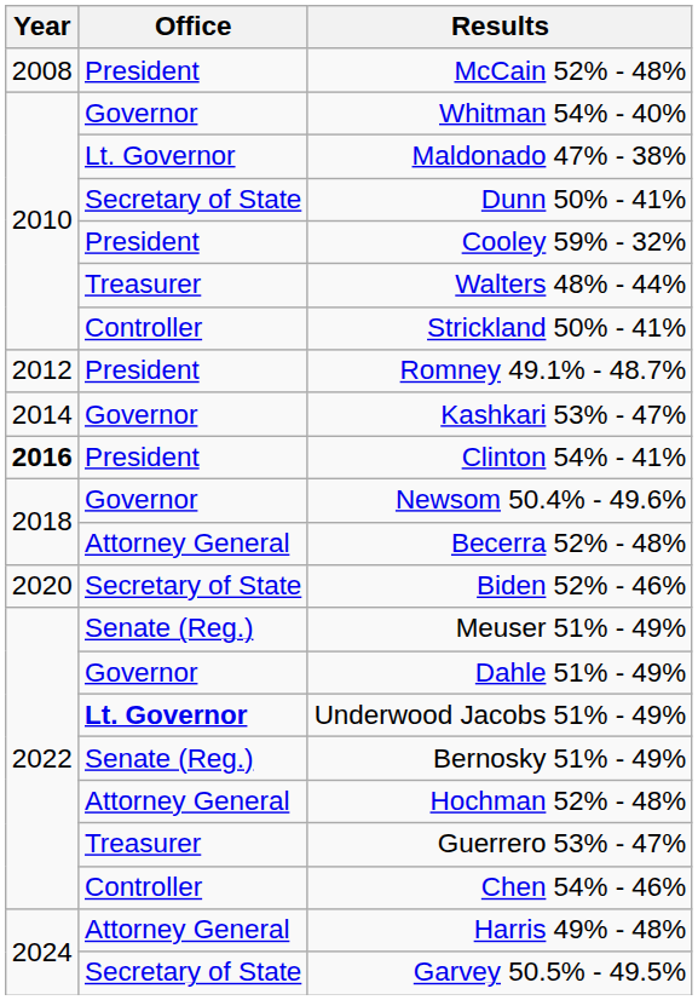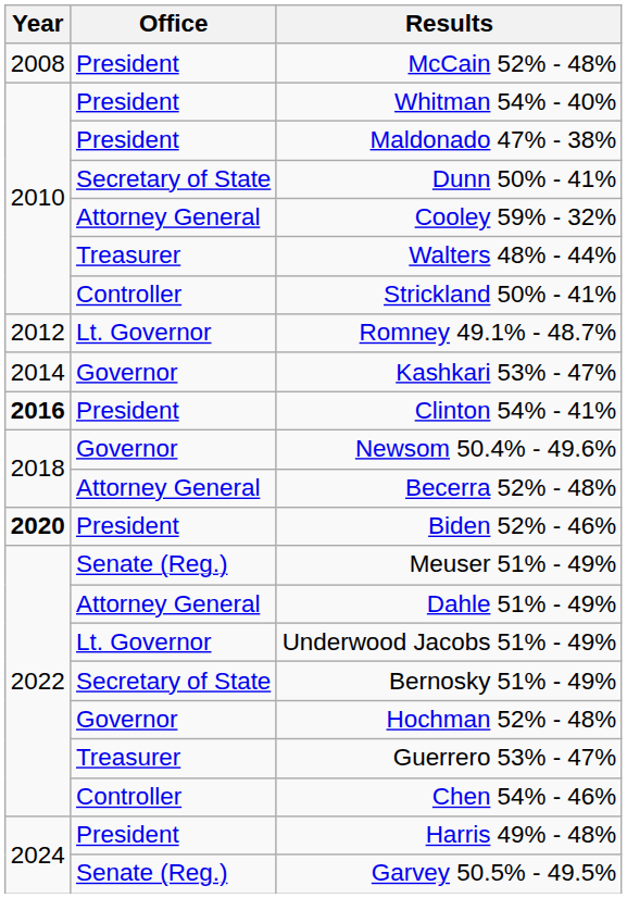Whitman 54% - 40% | Office: Governor -> President
Maldonado 47% - 38% | Office: Lt. Governor -> President
Cooley 59% - 32% | Office: President -> Attorney General
Romney 49.1% - 48.7% | Office: President -> Lt. Governor
Biden 52% - 46% | Year: normal -> bold
Biden 52% - 46% | Office: Secretary of State -> President
Dahle 51% - 49% | Office: Governor -> Attorney General
Underwood Jacobs 51% - 49% | Office: bold -> normal
Bernosky 51% - 49% | Office: Senate (Reg.) -> Secretary of State
Hochman 52% - 48% | Office: Attorney General -> Governor
Harris 49% - 48% | Office: Attorney General -> President
Garvey 50.5% - 49.5% | Office: Secretary of State -> Senate (Reg.)
